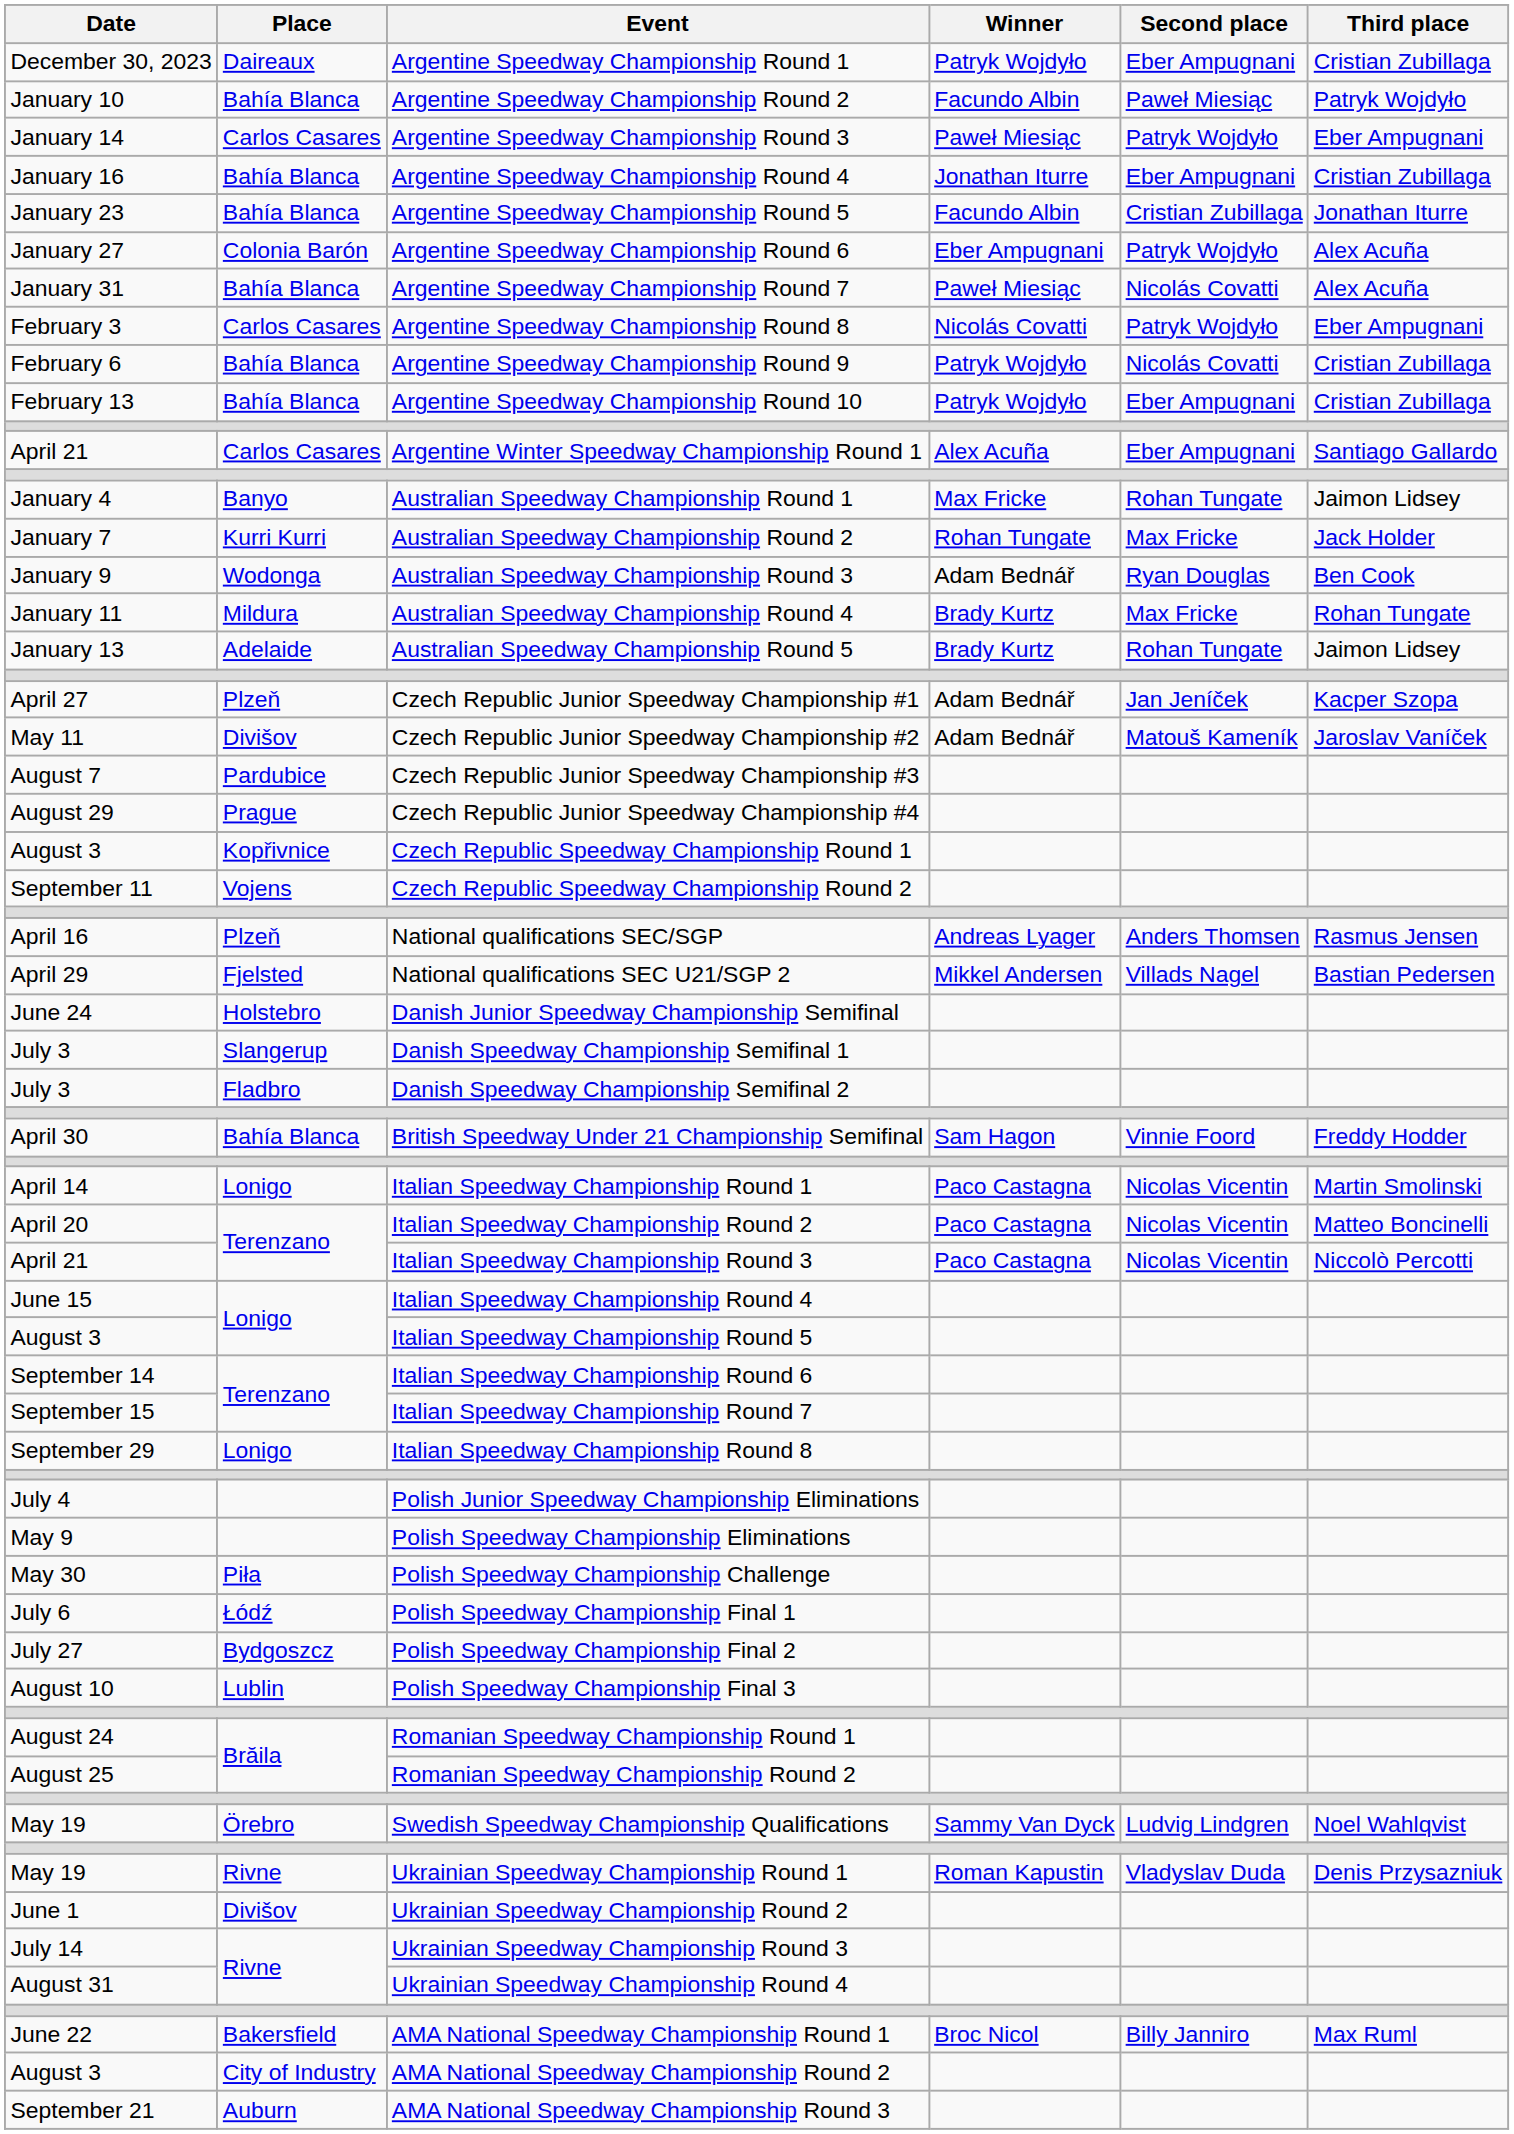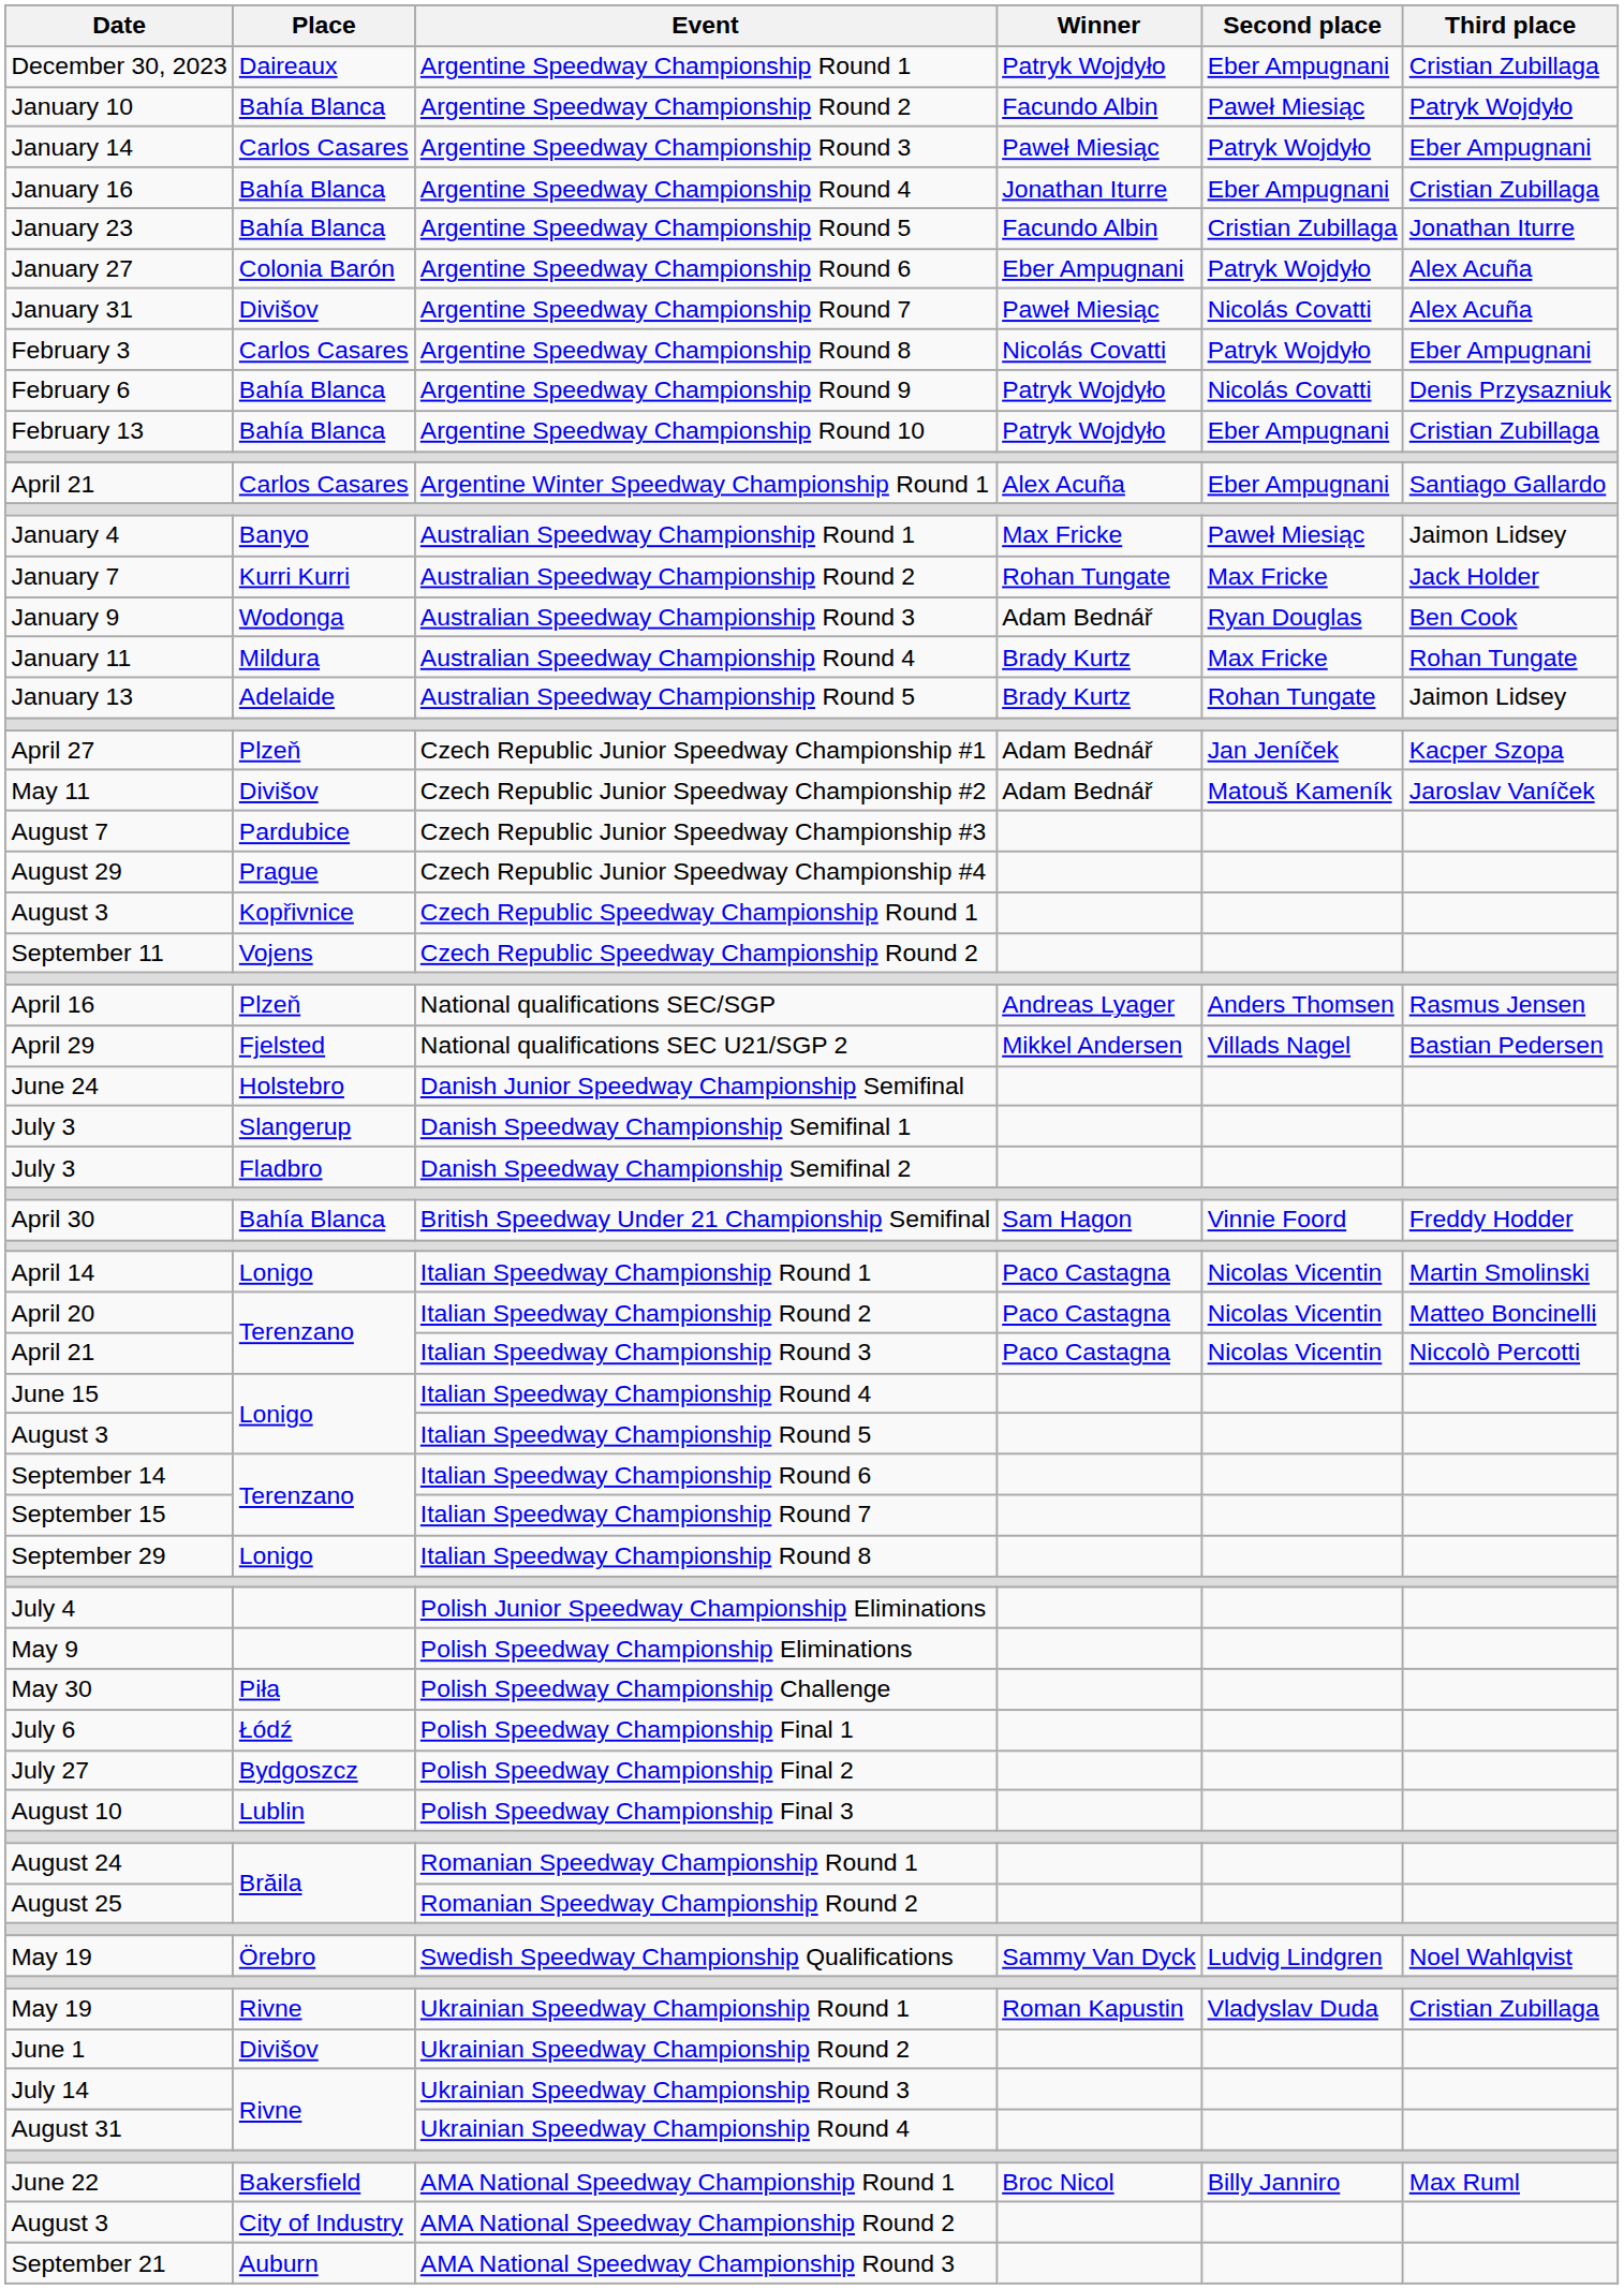Argentine Speedway Championship Round 7 | Place: Bahía Blanca -> Divišov
Argentine Speedway Championship Round 9 | Third place: Cristian Zubillaga -> Denis Przysazniuk
Australian Speedway Championship Round 1 | Second place: Rohan Tungate -> Paweł Miesiąc
Ukrainian Speedway Championship Round 1 | Third place: Denis Przysazniuk -> Cristian Zubillaga
